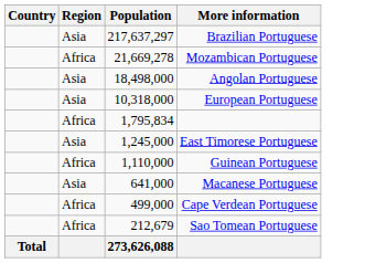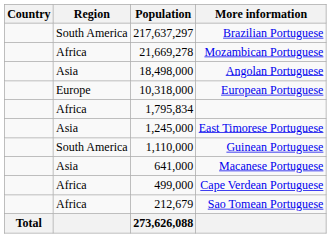Brazilian Portuguese | Region: Asia -> South America
European Portuguese | Region: Asia -> Europe
Guinean Portuguese | Region: Africa -> South America
